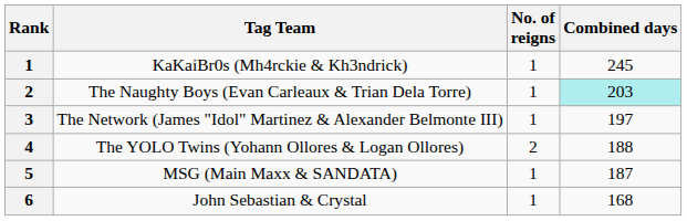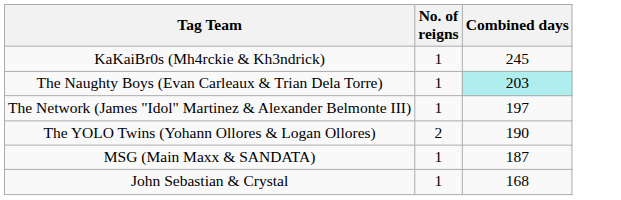- column: Rank | 1 | 2 | 3 | 4 | 5 | 6
The YOLO Twins (Yohann Ollores & Logan Ollores) | Combined days: 188 -> 190
